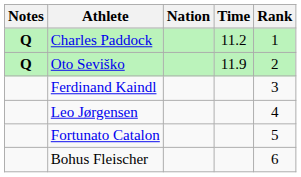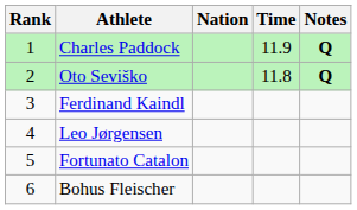columns swapped: Rank <-> Notes
Charles Paddock | Time: 11.2 -> 11.9
Oto Seviško | Time: 11.9 -> 11.8
